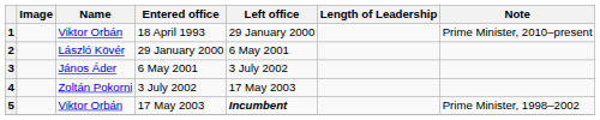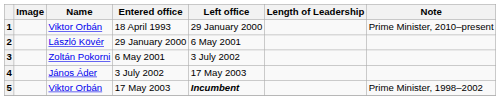3 | Name: János Áder -> Zoltán Pokorni
4 | Name: Zoltán Pokorni -> János Áder
